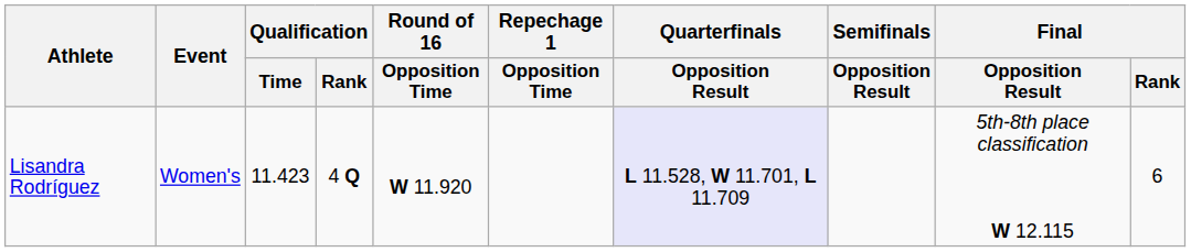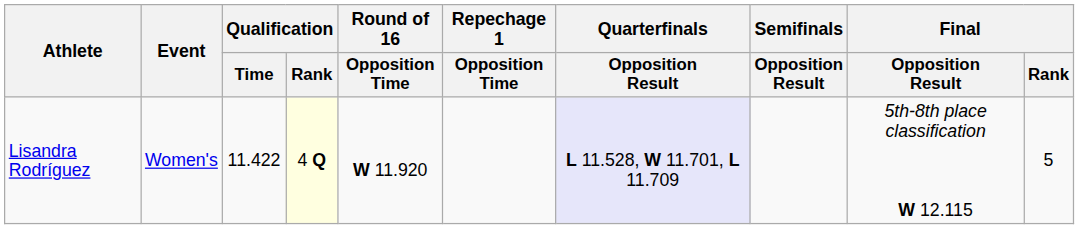Lisandra Rodríguez | Qualification / Time: 11.423 -> 11.422
Lisandra Rodríguez | Qualification / Rank: no background -> lightyellow background
Lisandra Rodríguez | Final / Rank: 6 -> 5
